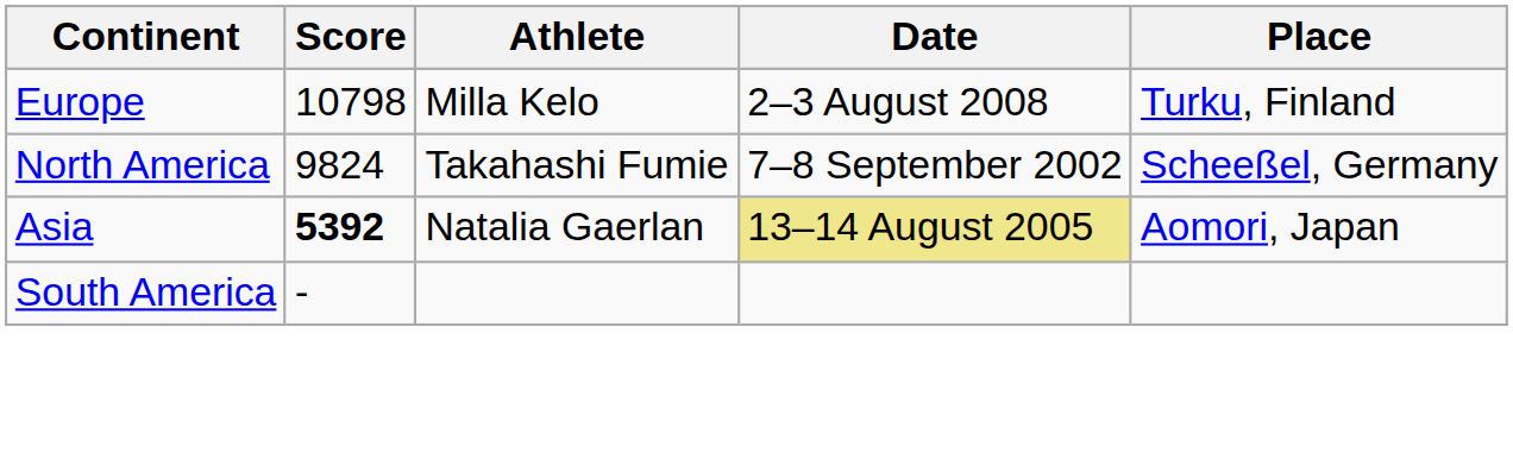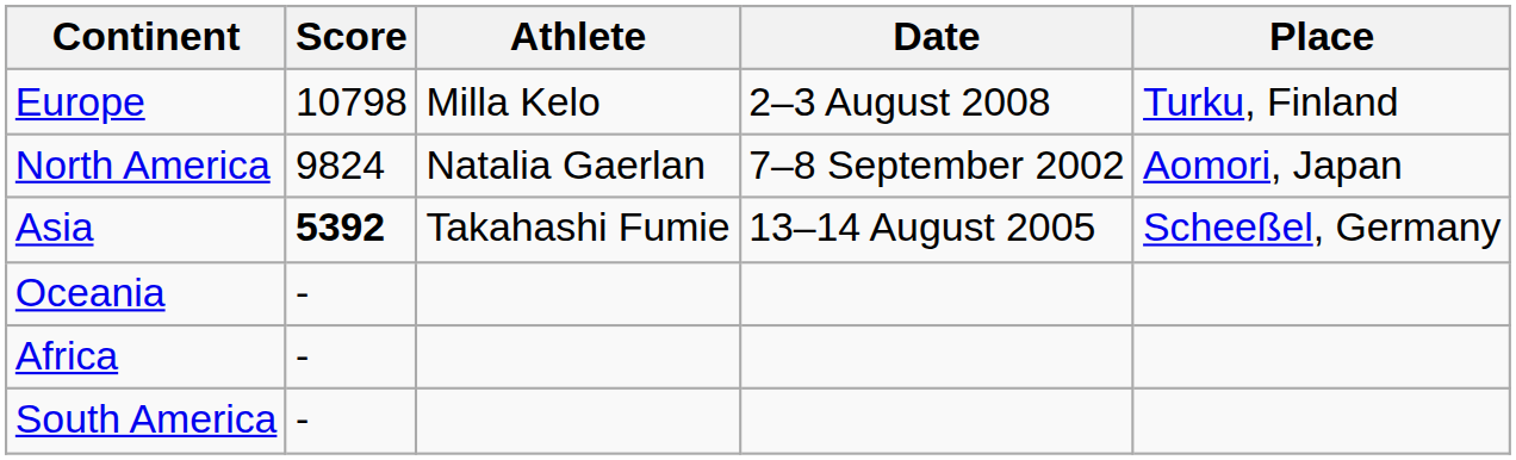North America | Athlete: Takahashi Fumie -> Natalia Gaerlan
North America | Place: Scheeßel, Germany -> Aomori, Japan
Asia | Athlete: Natalia Gaerlan -> Takahashi Fumie
Asia | Date: khaki background -> no background
Asia | Place: Aomori, Japan -> Scheeßel, Germany
+ row: Oceania | -
+ row: Africa | -
